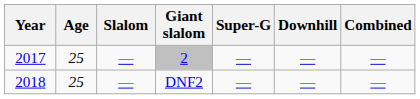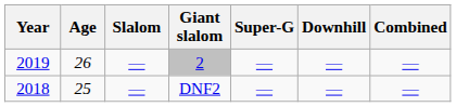2 | Year: 2017 -> 2019
2 | Age: 25 -> 26
